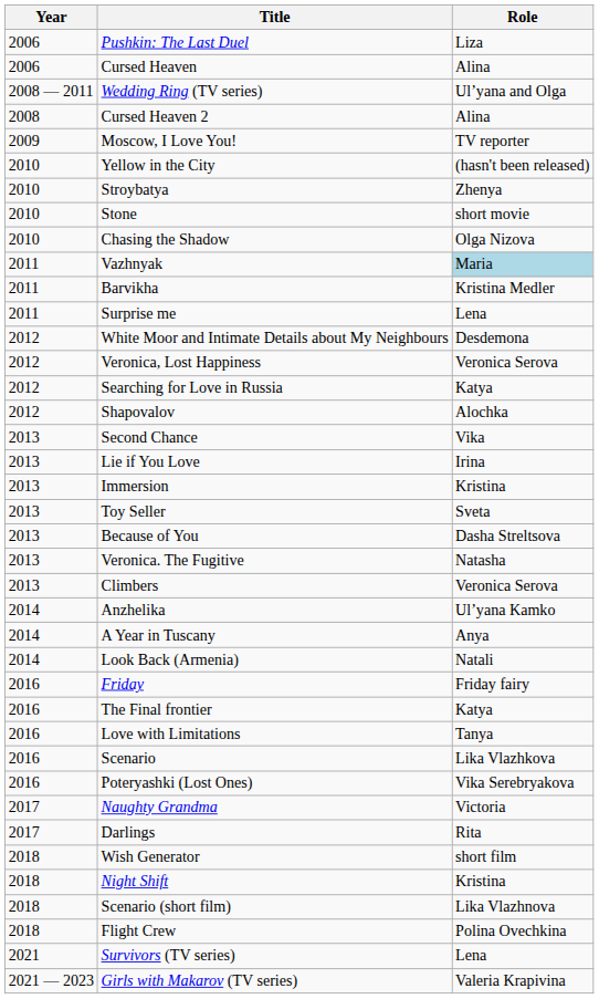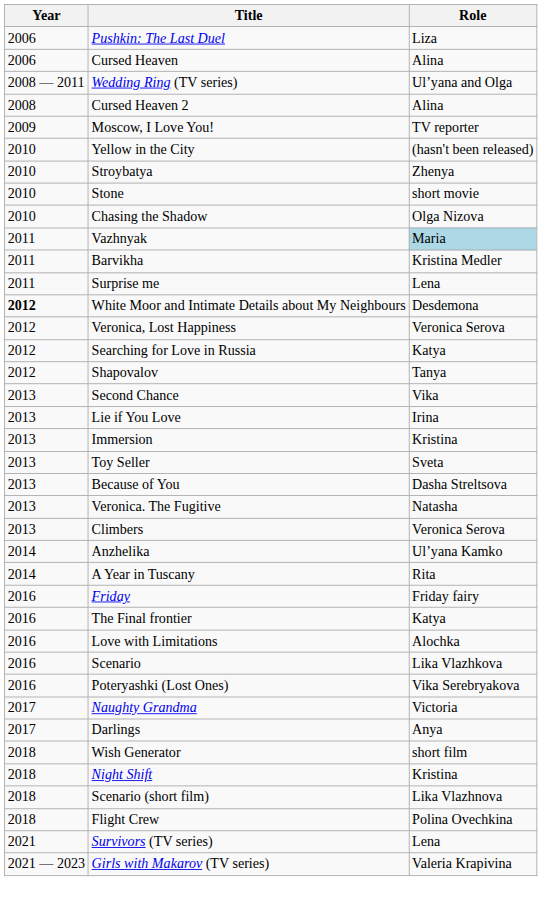White Moor and Intimate Details about My Neighbours | Year: normal -> bold
Shapovalov | Role: Alochka -> Tanya
A Year in Tuscany | Role: Anya -> Rita
- row: 2014 | Look Back (Armenia) | Natali
Love with Limitations | Role: Tanya -> Alochka
Darlings | Role: Rita -> Anya
